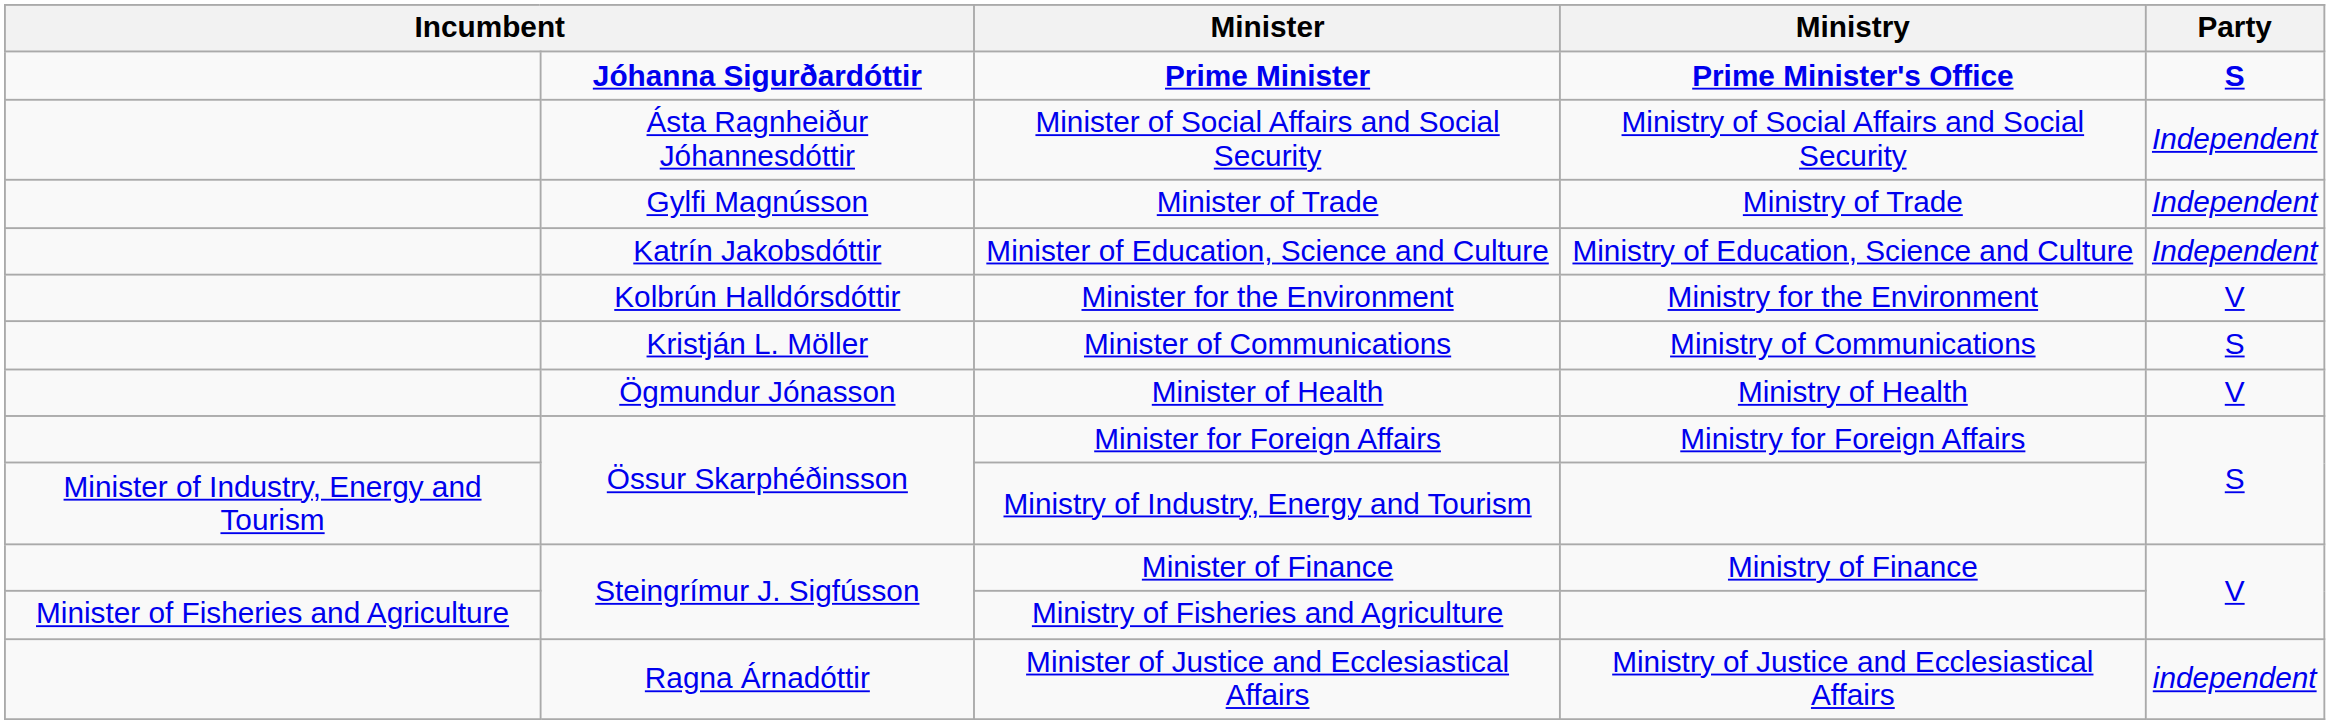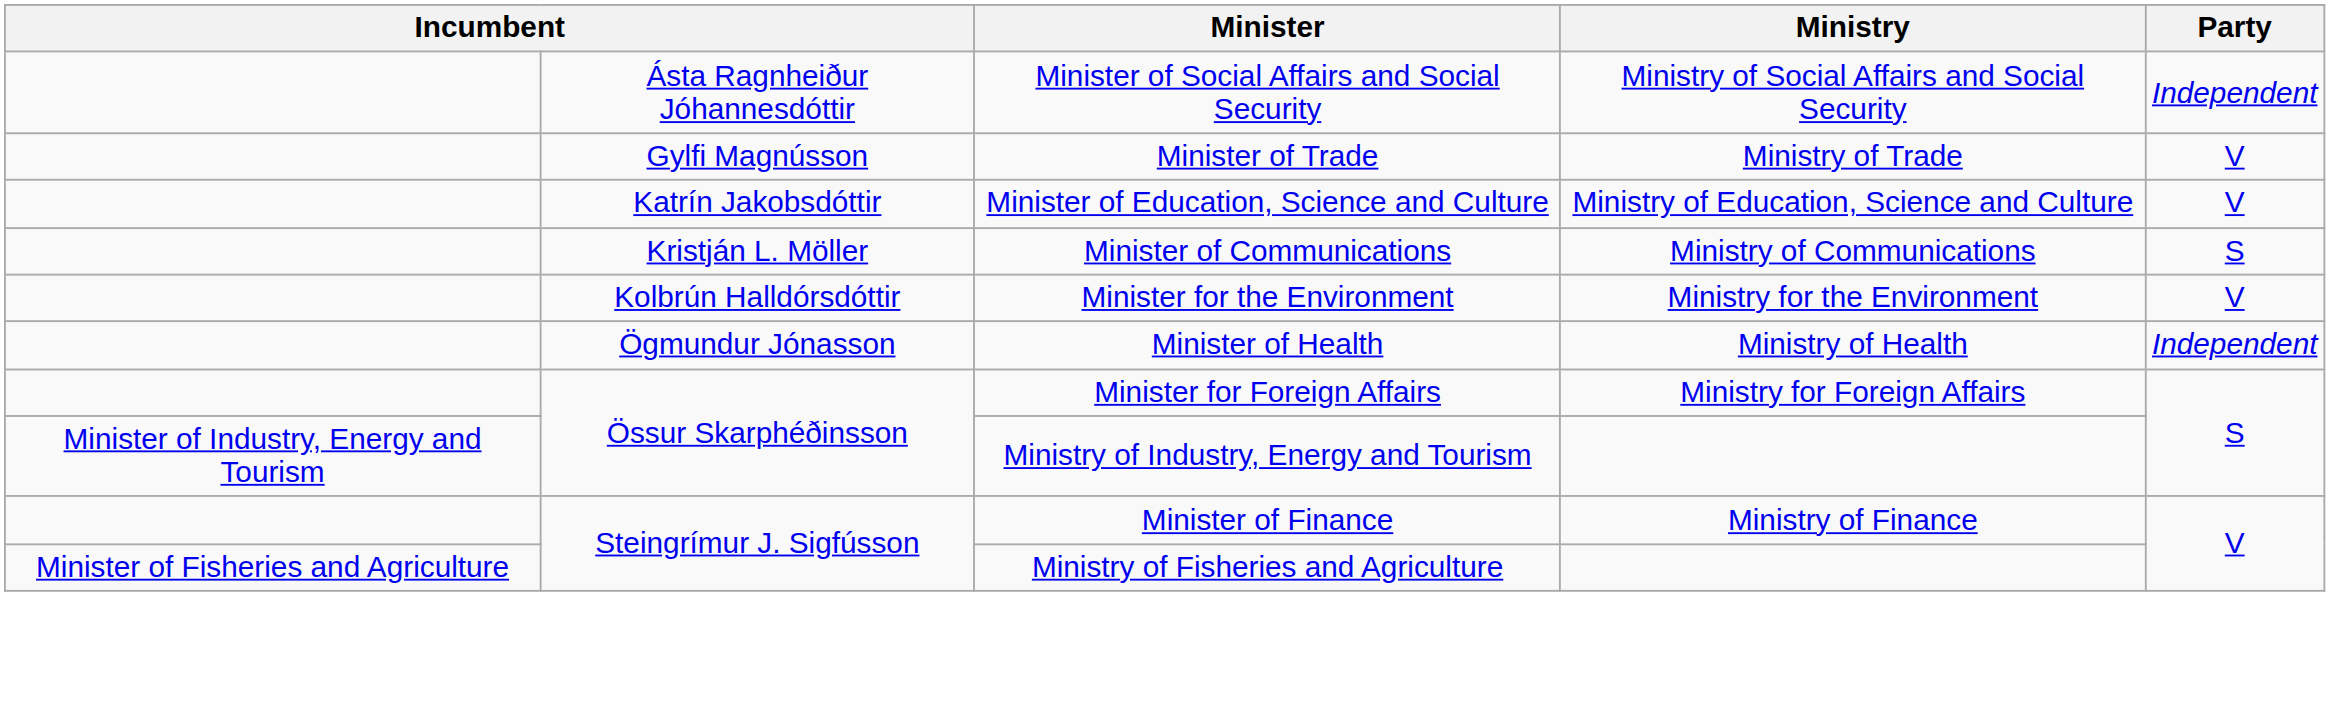- row: Jóhanna Sigurðardóttir | Prime Minister | Prime Minister's Office | S
Minister of Trade | Party: Independent -> V
Minister of Education, Science and Culture | Party: Independent -> V
rows swapped: Minister for the Environment <-> Minister of Communications
Minister of Health | Party: V -> Independent
- row: Ragna Árnadóttir | Minister of Justice and Ecclesiastical Affairs | Ministry of Justice and Ecclesiastical Affairs | independent
